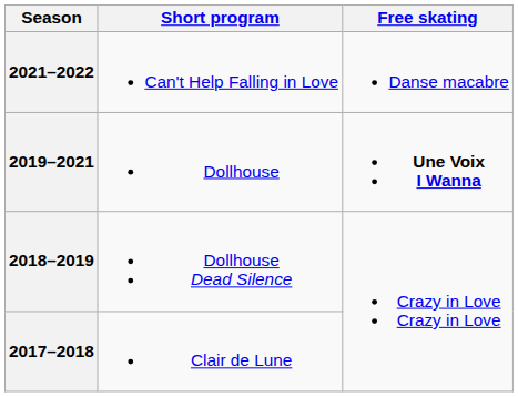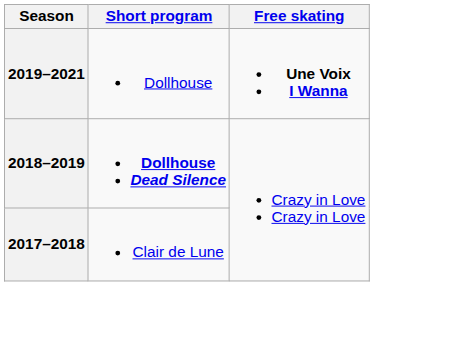- row: 2021–2022 | Can't Help Falling in Love | Danse macabre
2018–2019 | Short program: normal -> bold
